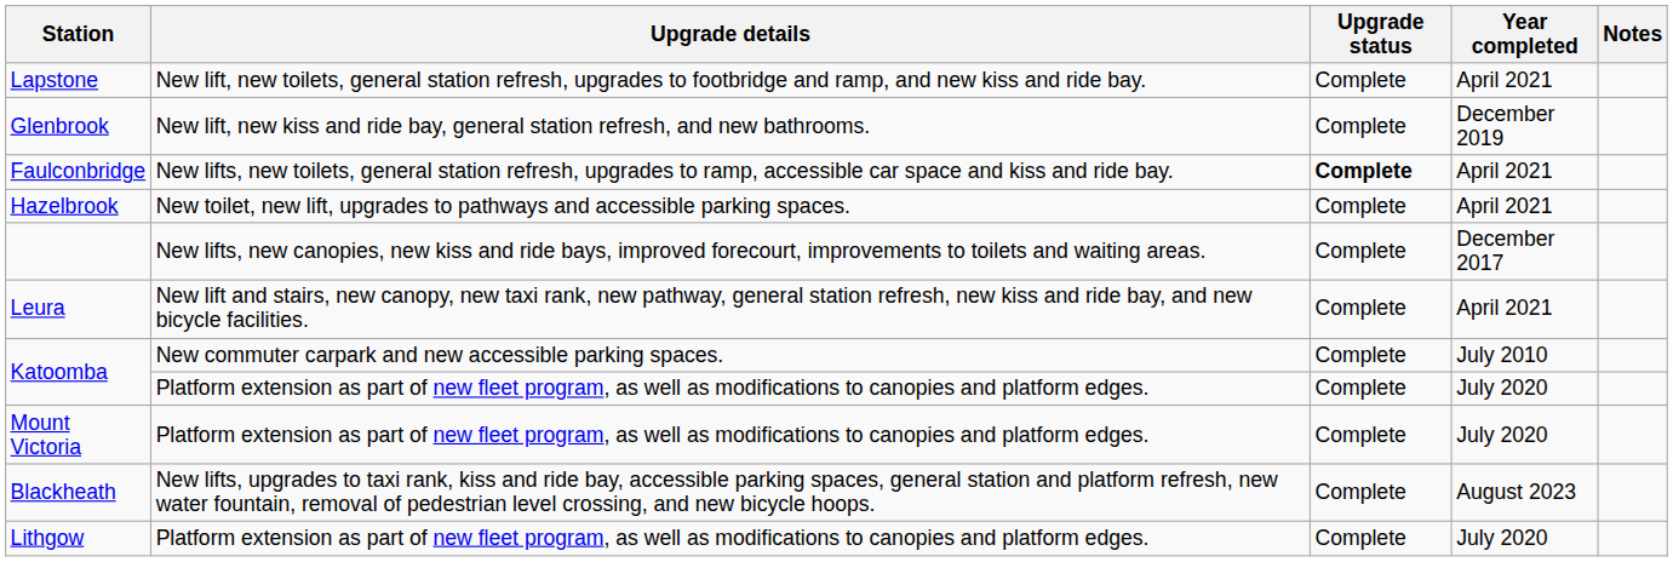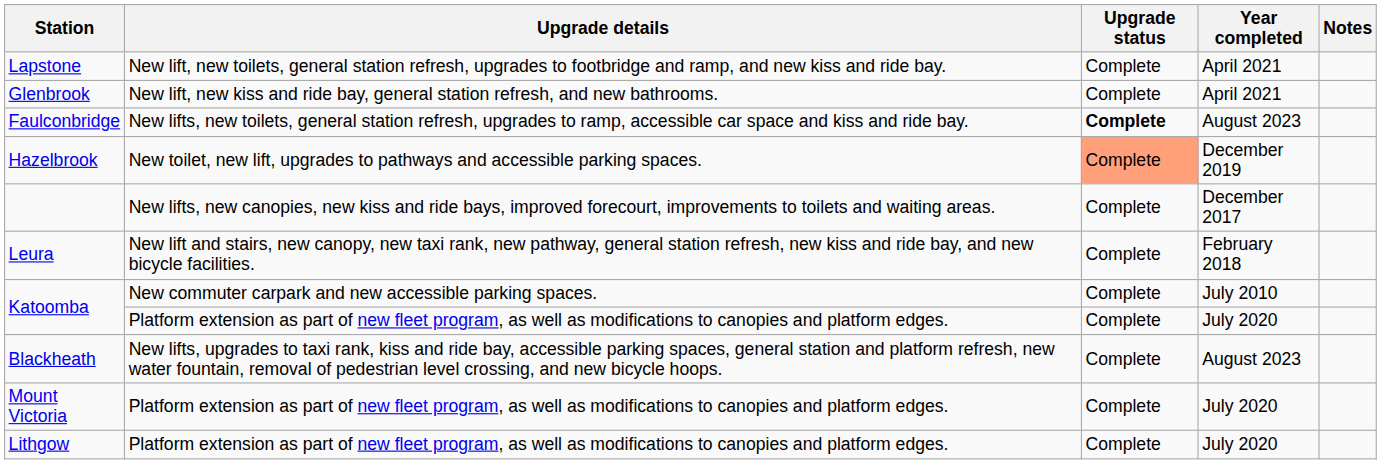Glenbrook | Year completed: December 2019 -> April 2021
Faulconbridge | Year completed: April 2021 -> August 2023
Hazelbrook | Upgrade status: no background -> lightsalmon background
Hazelbrook | Year completed: April 2021 -> December 2019
Leura | Year completed: April 2021 -> February 2018
rows swapped: Blackheath <-> Mount Victoria
